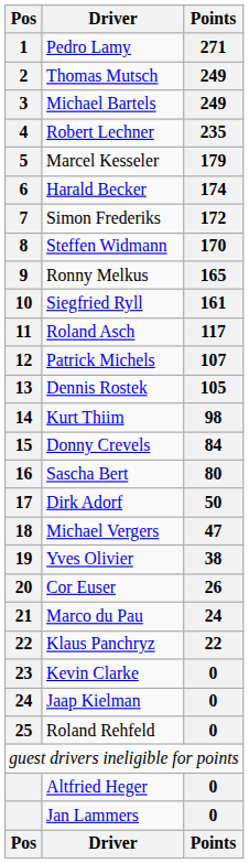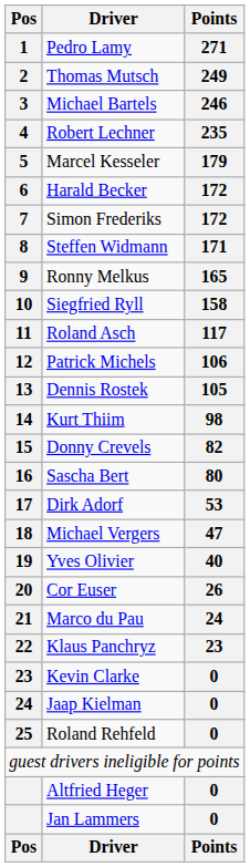Michael Bartels | Points: 249 -> 246
Harald Becker | Points: 174 -> 172
Steffen Widmann | Points: 170 -> 171
Siegfried Ryll | Points: 161 -> 158
Patrick Michels | Points: 107 -> 106
Donny Crevels | Points: 84 -> 82
Dirk Adorf | Points: 50 -> 53
Yves Olivier | Points: 38 -> 40
Klaus Panchryz | Points: 22 -> 23
